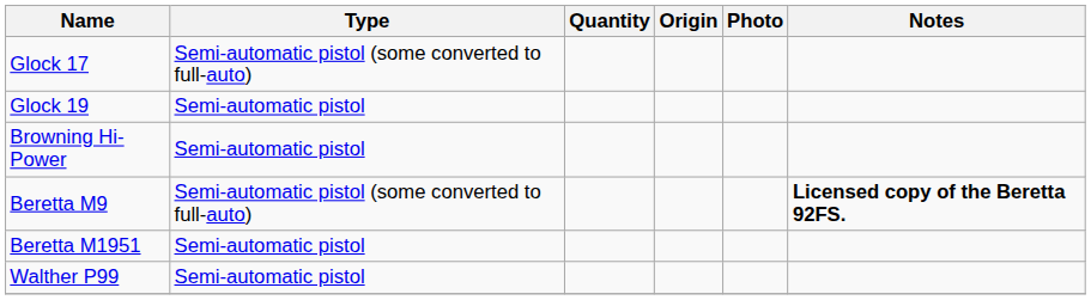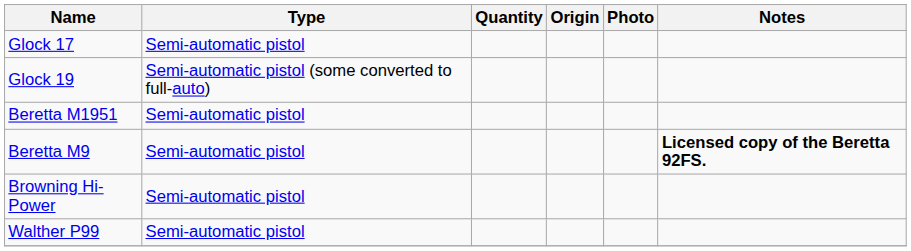Glock 17 | Type: Semi-automatic pistol (some converted to full-auto) -> Semi-automatic pistol
Glock 19 | Type: Semi-automatic pistol -> Semi-automatic pistol (some converted to full-auto)
rows swapped: Browning Hi-Power <-> Beretta M1951
Beretta M9 | Type: Semi-automatic pistol (some converted to full-auto) -> Semi-automatic pistol
